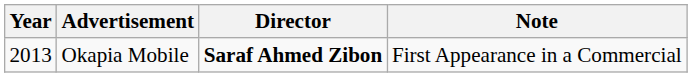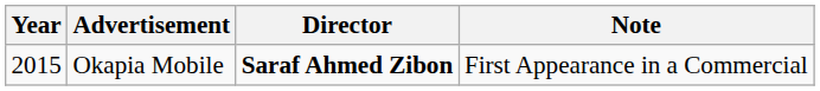Okapia Mobile | Year: 2013 -> 2015
